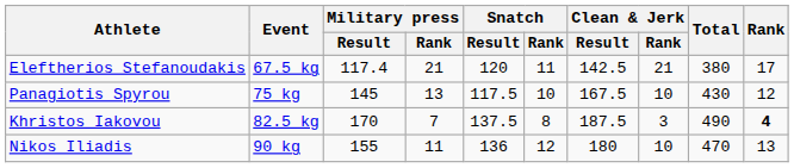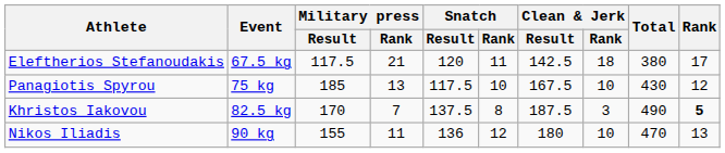Eleftherios Stefanoudakis | Military press / Result: 117.4 -> 117.5
Eleftherios Stefanoudakis | Clean & Jerk / Rank: 21 -> 18
Panagiotis Spyrou | Military press / Result: 145 -> 185
Khristos Iakovou | Rank: 4 -> 5
